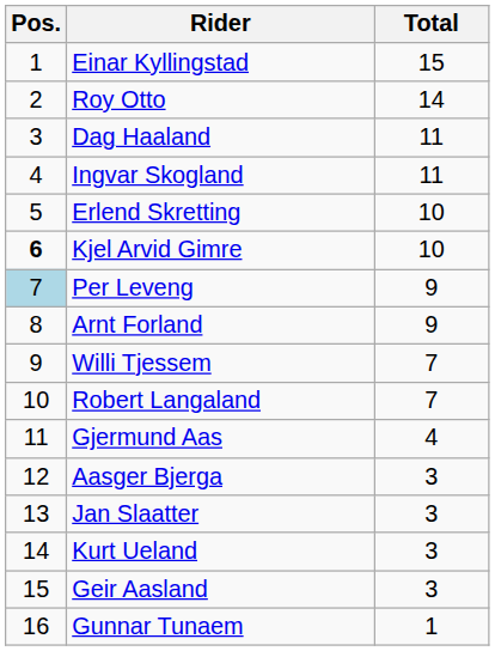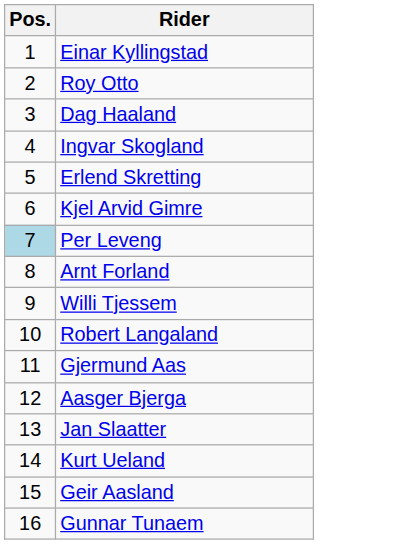- column: Total | 15 | 14 | 11 | 11 | 10 | 10 | 9 | 9 | 7 | 7 | 4 | 3 | 3 | 3 | 3 | 1
Kjel Arvid Gimre | Pos.: bold -> normal
